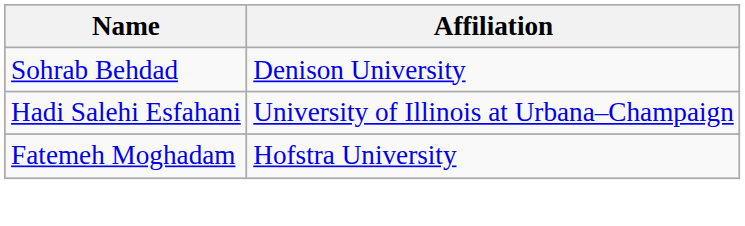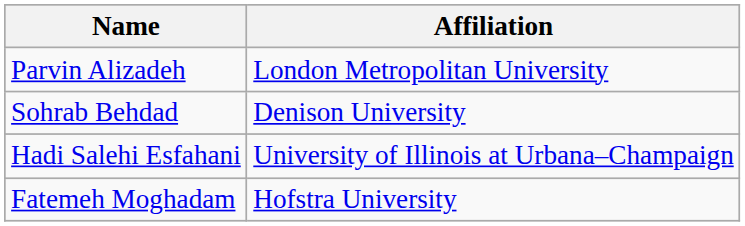+ row: Parvin Alizadeh | London Metropolitan University
